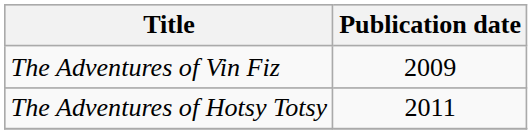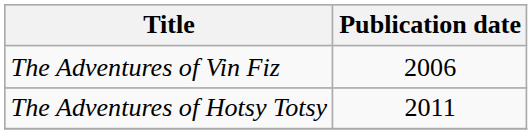The Adventures of Vin Fiz | Publication date: 2009 -> 2006
